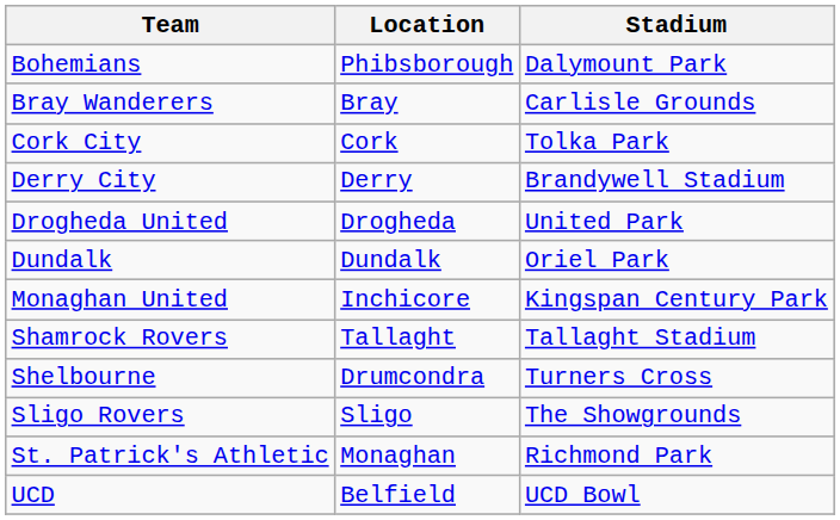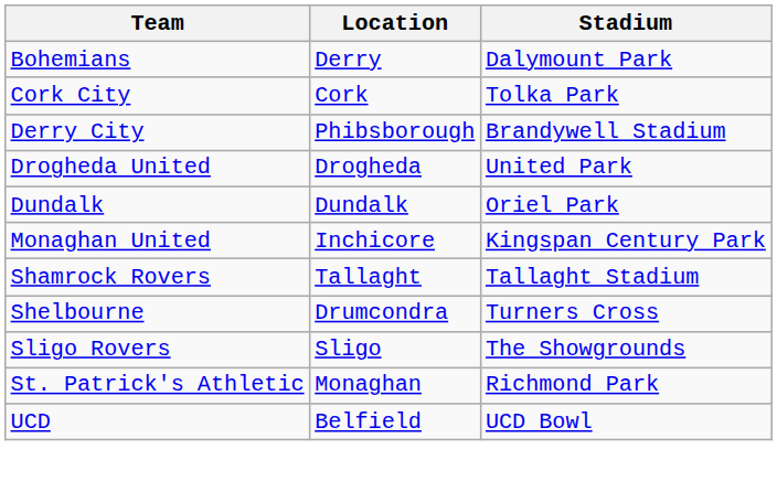Bohemians | Location: Phibsborough -> Derry
- row: Bray Wanderers | Bray | Carlisle Grounds
Derry City | Location: Derry -> Phibsborough
